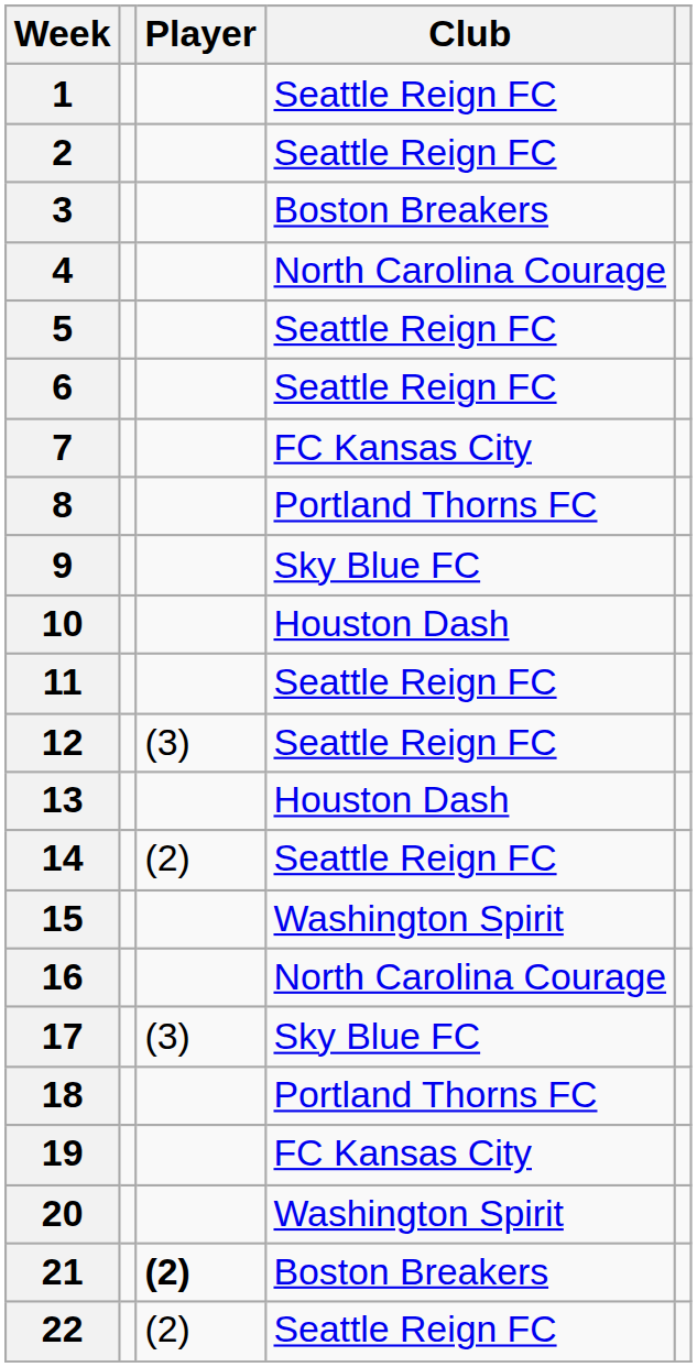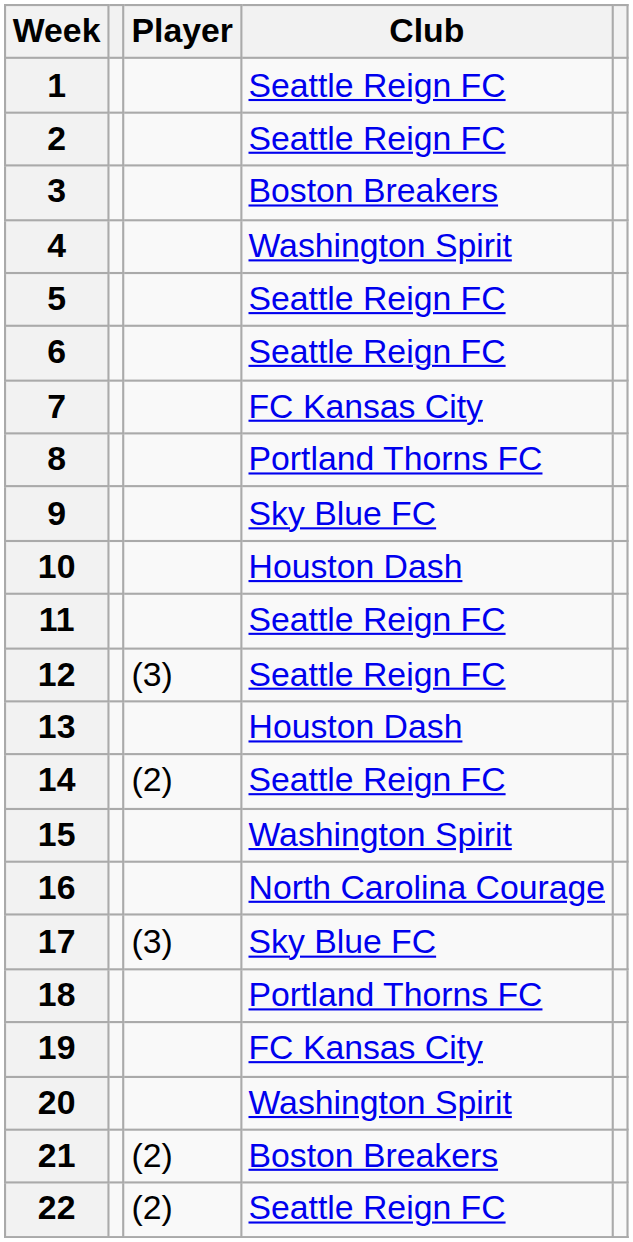4 | Club: North Carolina Courage -> Washington Spirit
21 | Player: bold -> normal
